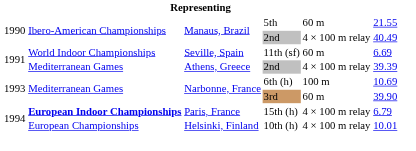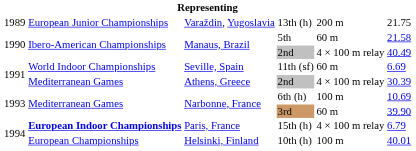+ row: 1989 | European Junior Championships | Varaždin, Yugoslavia | 13th (h) | 200 m | 21.75
5th | column 6: 21.55 -> 21.58
Athens, Greece / 2nd | column 6: 39.39 -> 30.39
10th (h) | column 5: 4 × 100 m relay -> 100 m
10th (h) | column 6: 10.01 -> 40.01
